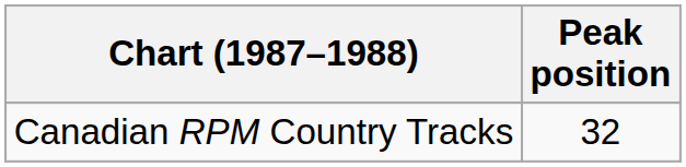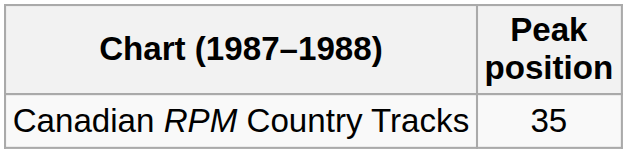Canadian RPM Country Tracks | Peak position: 32 -> 35
